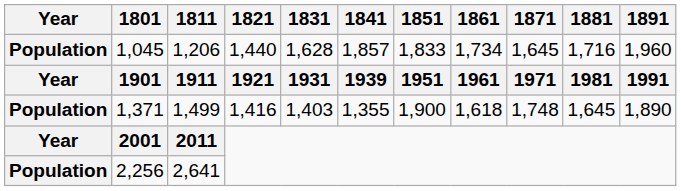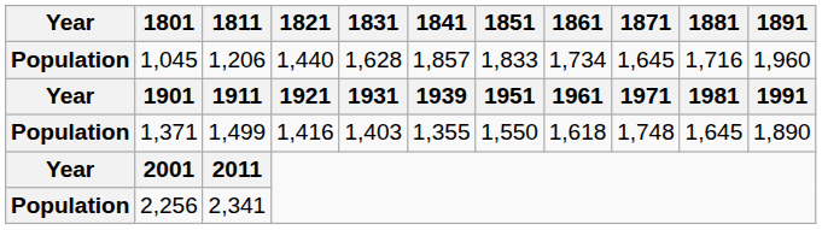1,371 | 1851: 1,900 -> 1,550
2,256 | 1811: 2,641 -> 2,341
